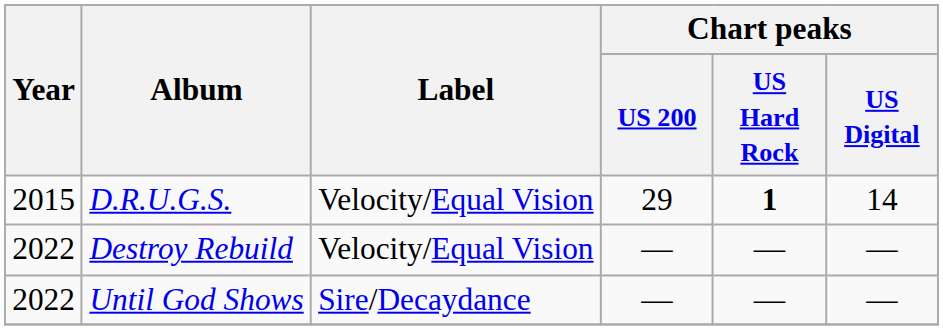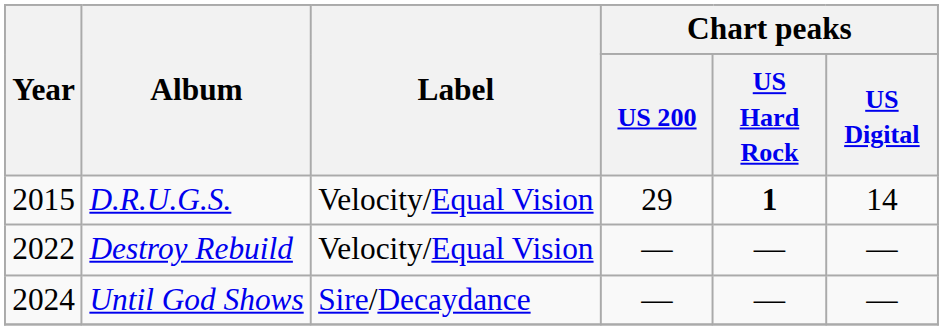Until God Shows | Year: 2022 -> 2024
